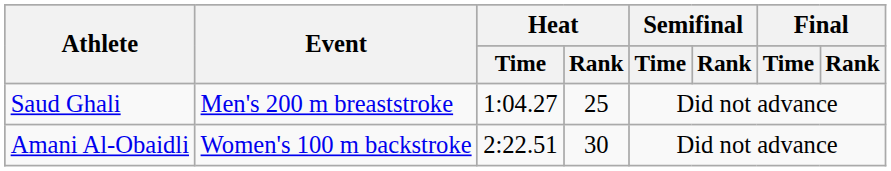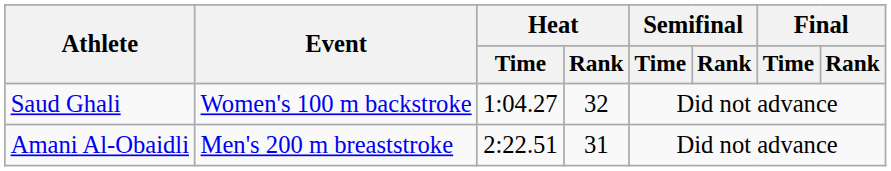Saud Ghali | Event: Men's 200 m breaststroke -> Women's 100 m backstroke
Saud Ghali | Heat / Rank: 25 -> 32
Amani Al-Obaidli | Event: Women's 100 m backstroke -> Men's 200 m breaststroke
Amani Al-Obaidli | Heat / Rank: 30 -> 31
